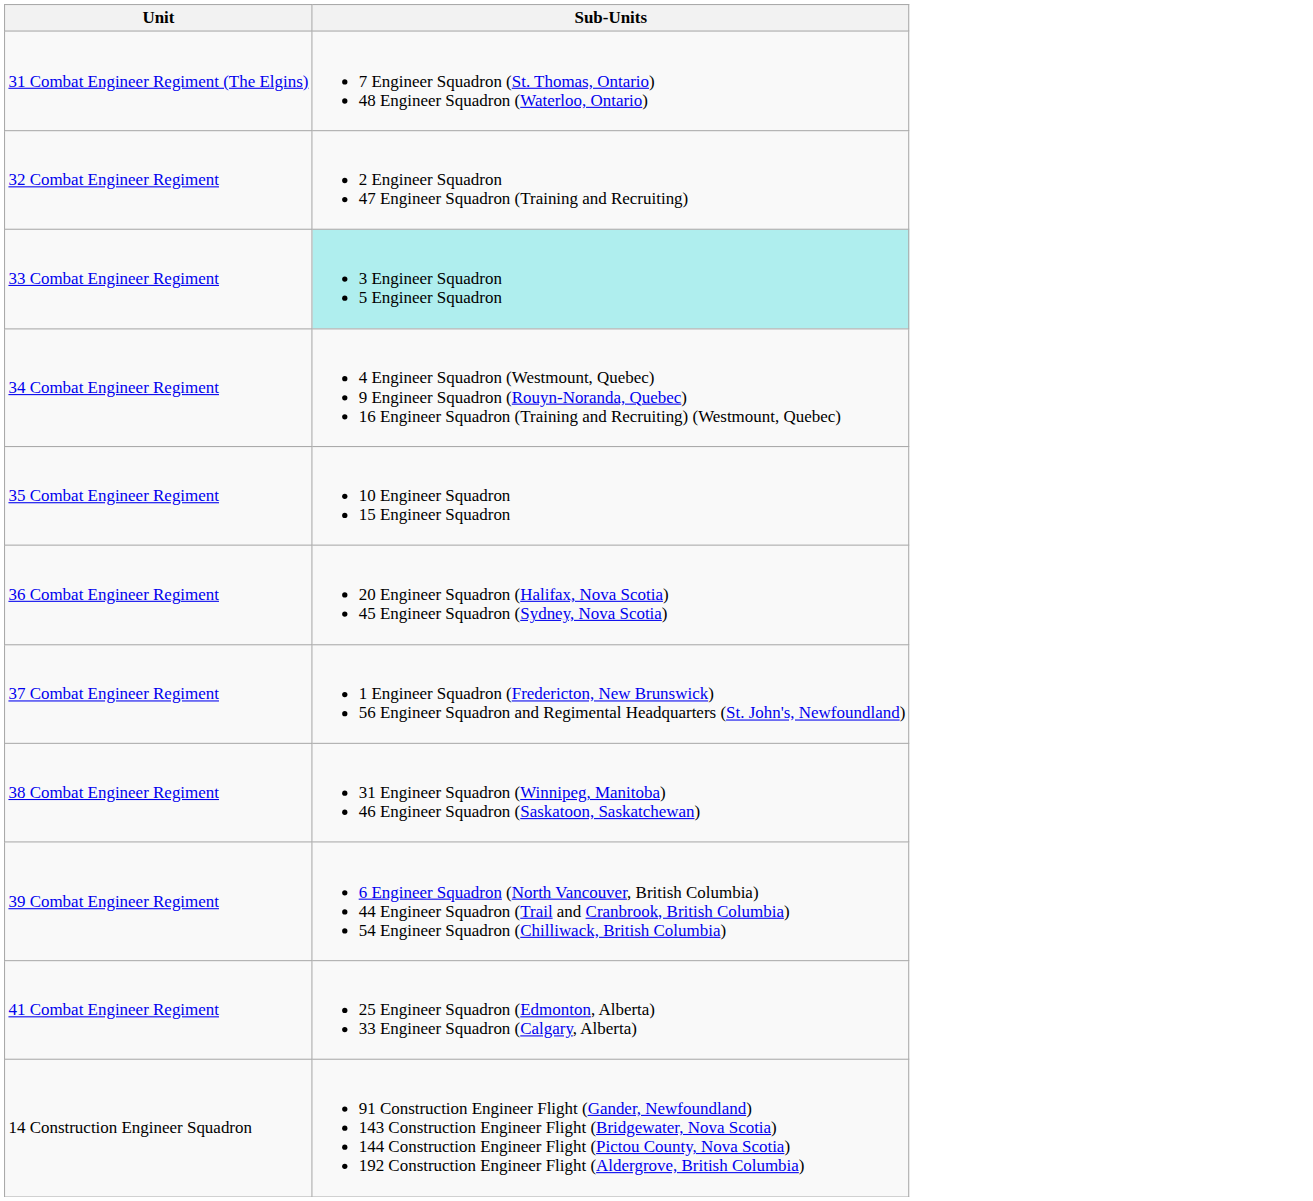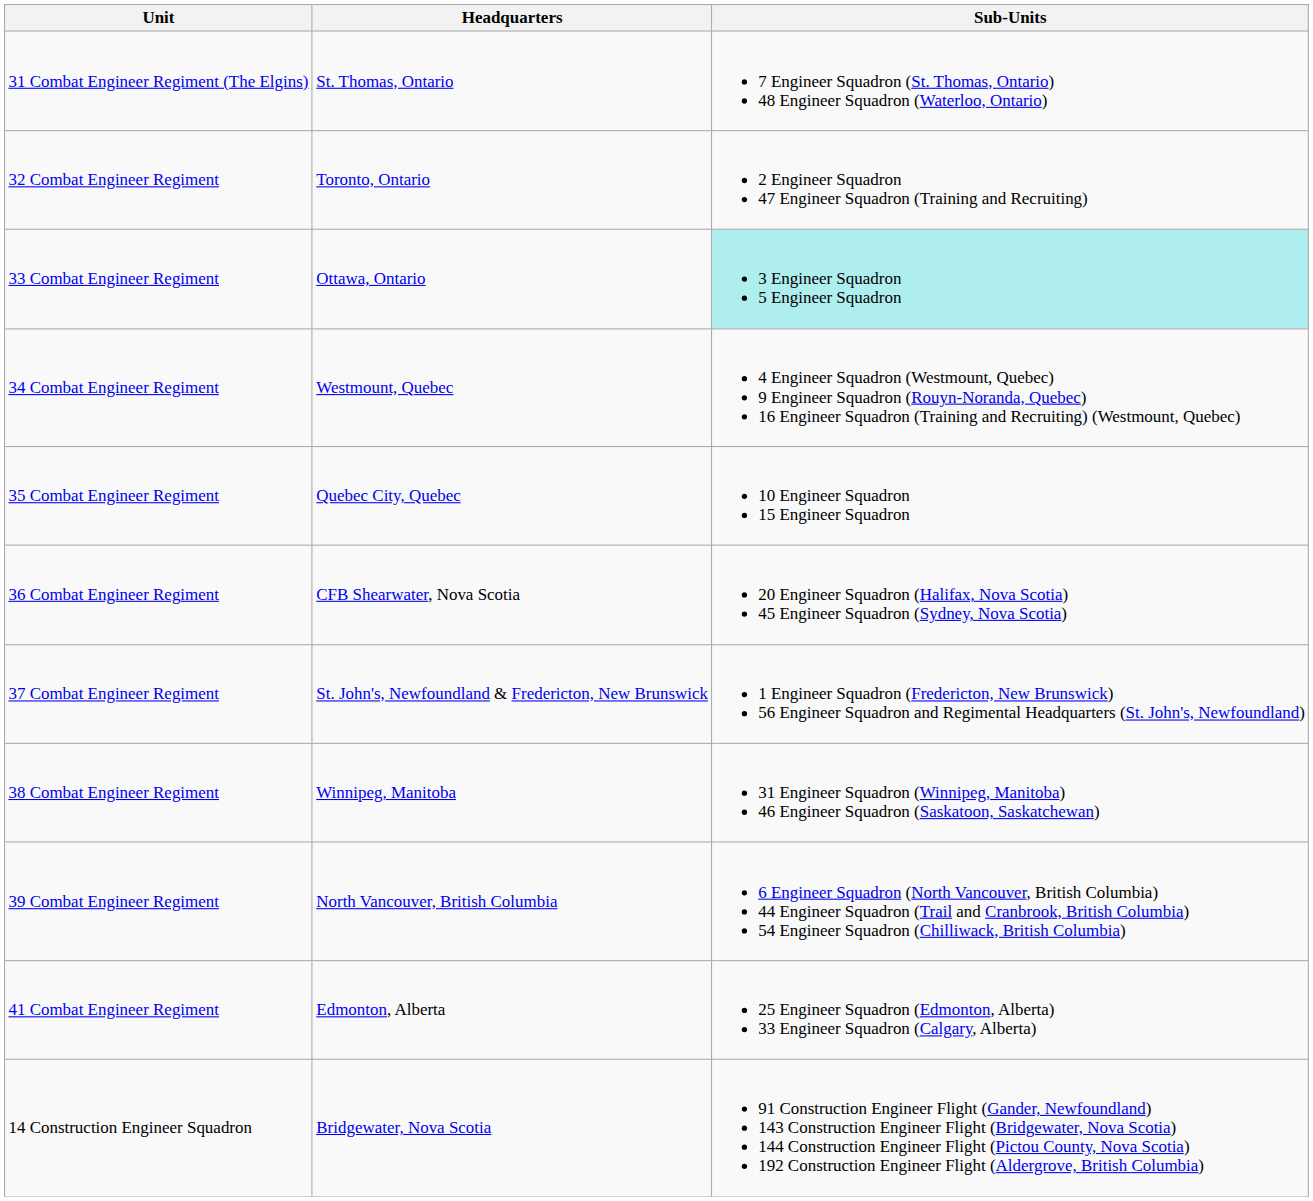+ column: Headquarters | St. Thomas, Ontario | Toronto, Ontario | Ottawa, Ontario | Westmount, Quebec | Quebec City, Quebec | CFB Shearwater, Nova Scotia | St. John's, Newfoundland & Fredericton, New Brunswick | Winnipeg, Manitoba | North Vancouver, British Columbia | Edmonton, Alberta | Bridgewater, Nova Scotia
